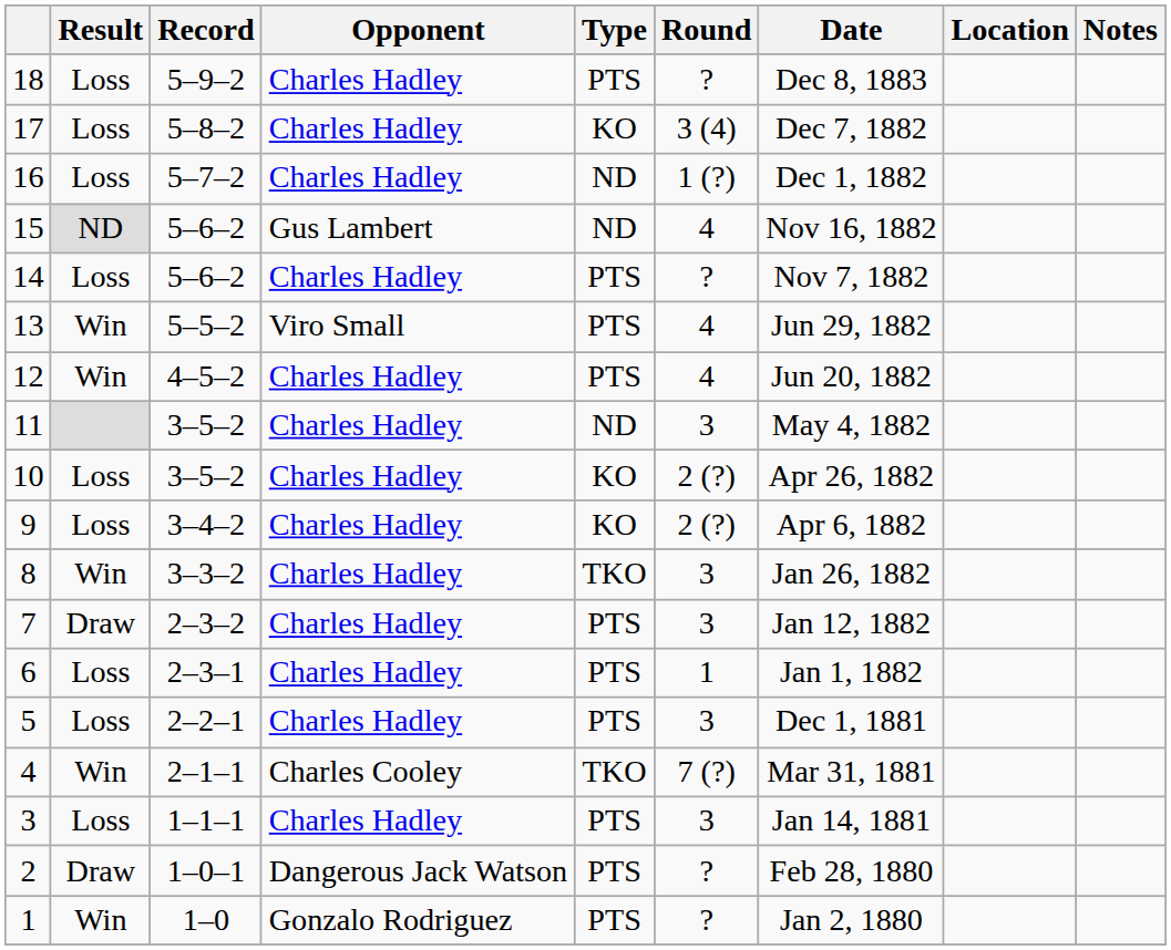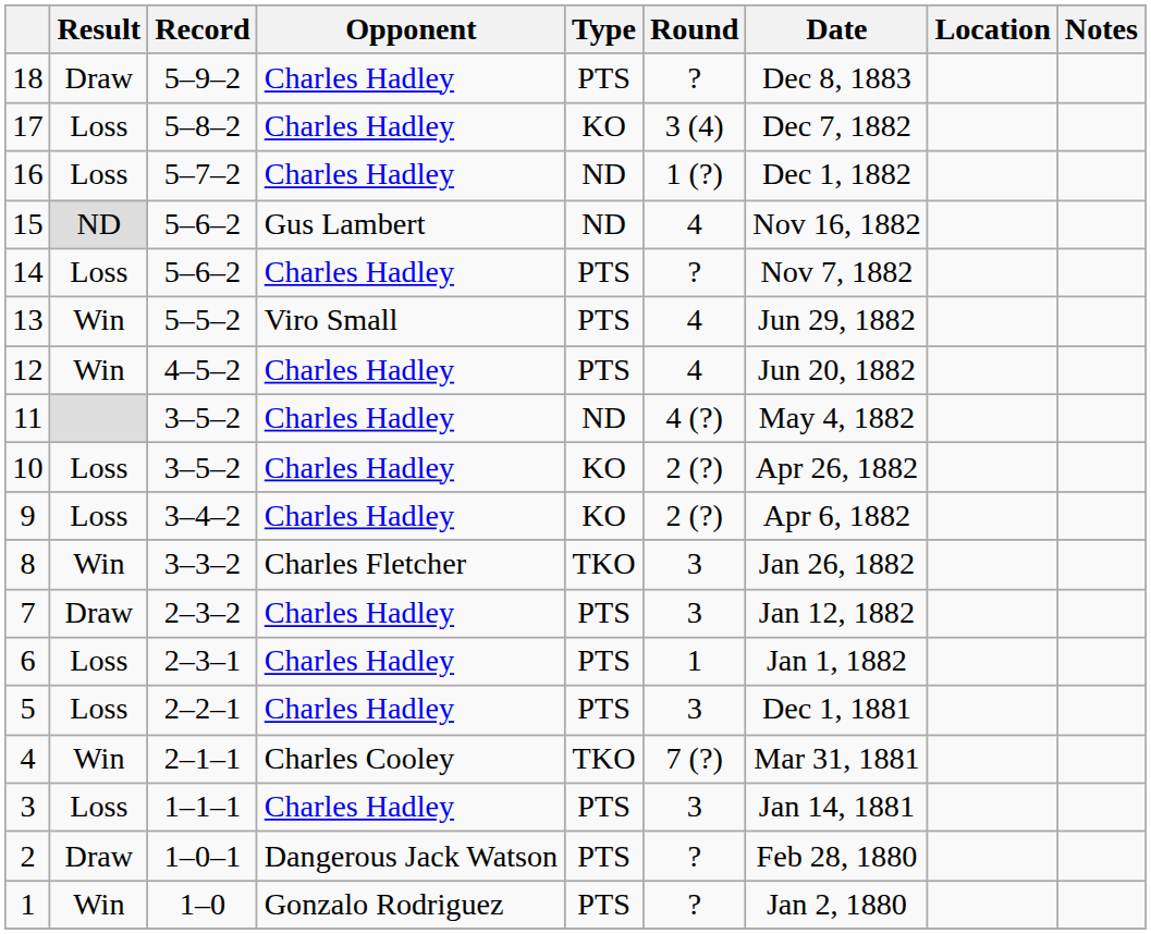18 | Result: Loss -> Draw
11 | Round: 3 -> 4 (?)
8 | Opponent: Charles Hadley -> Charles Fletcher
